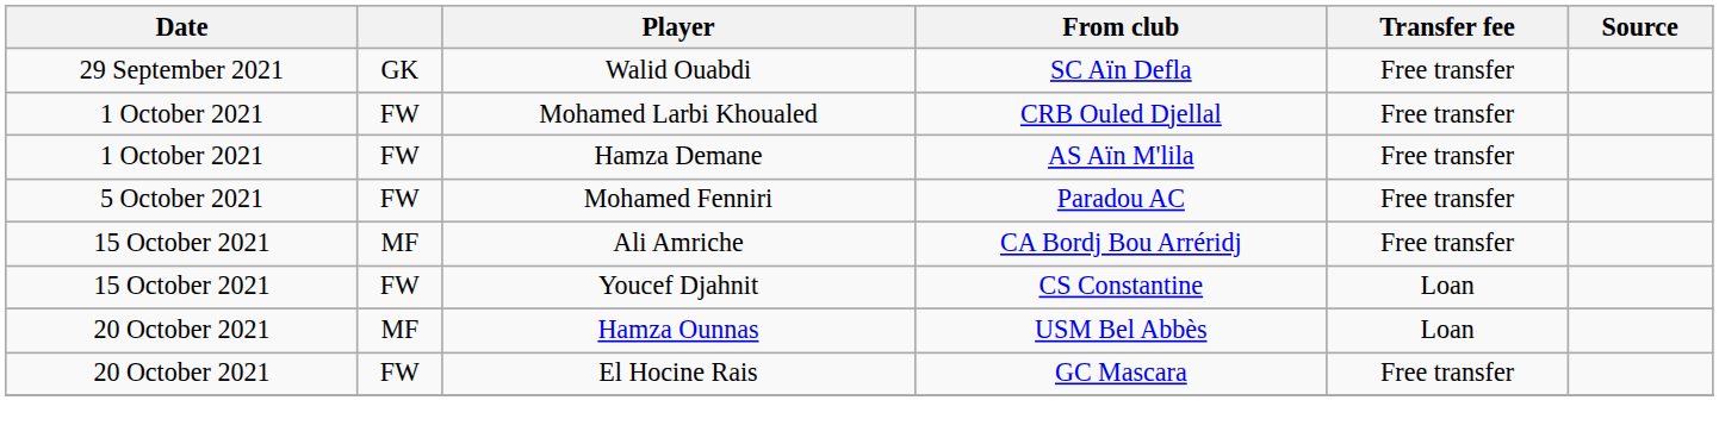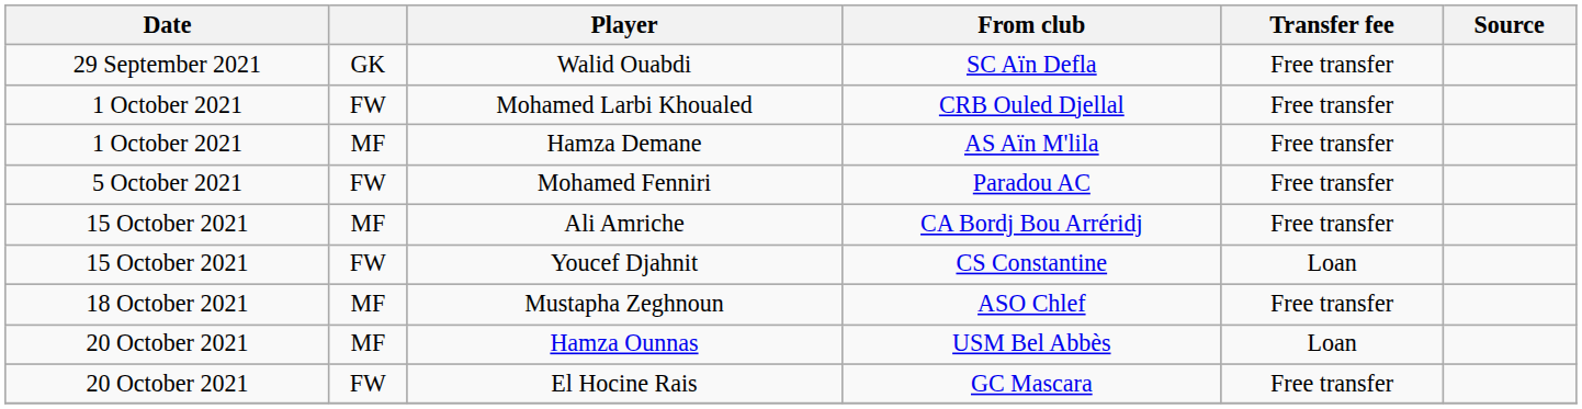Hamza Demane | column 2: FW -> MF
+ row: 18 October 2021 | MF | Mustapha Zeghnoun | ASO Chlef | Free transfer
